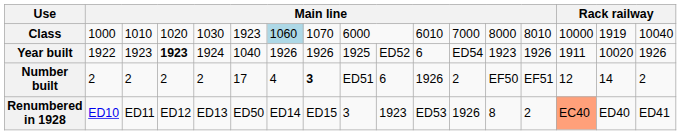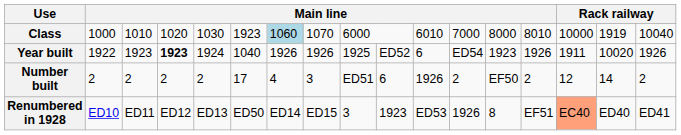Number built | column 8: bold -> normal
Number built | column 14: EF51 -> 2
Renumbered in 1928 | column 14: 2 -> EF51
